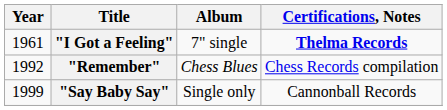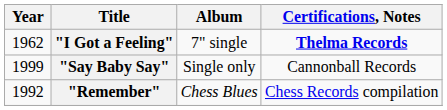"I Got a Feeling" | Year: 1961 -> 1962
rows swapped: "Remember" <-> "Say Baby Say"
